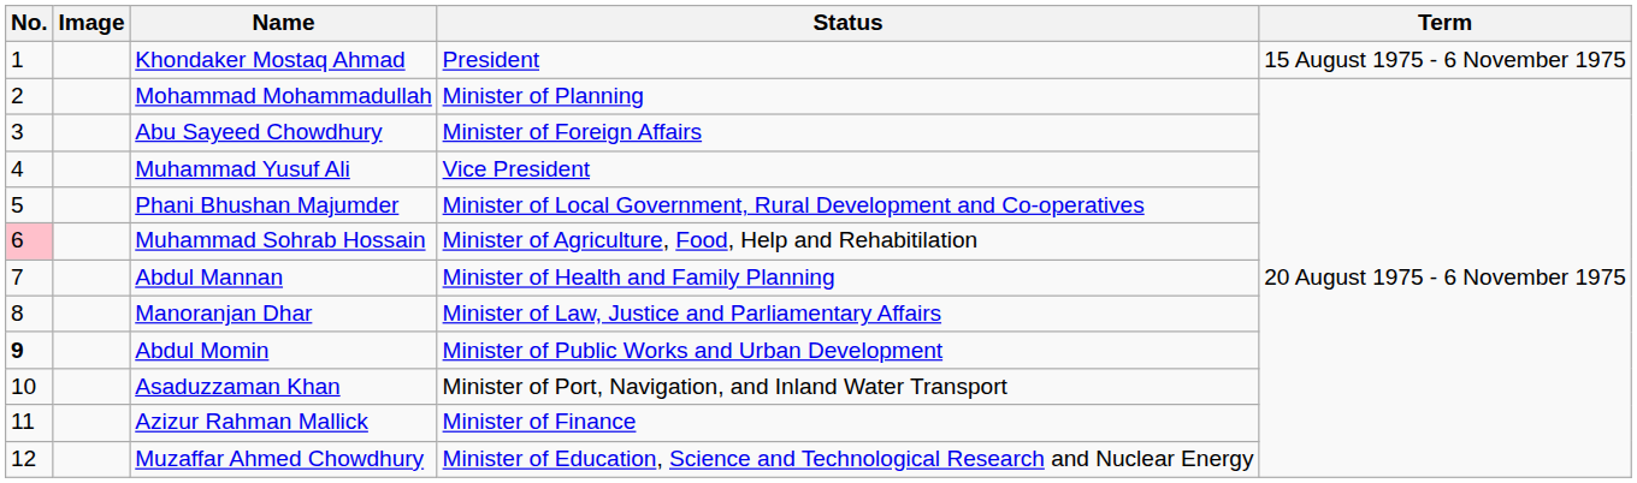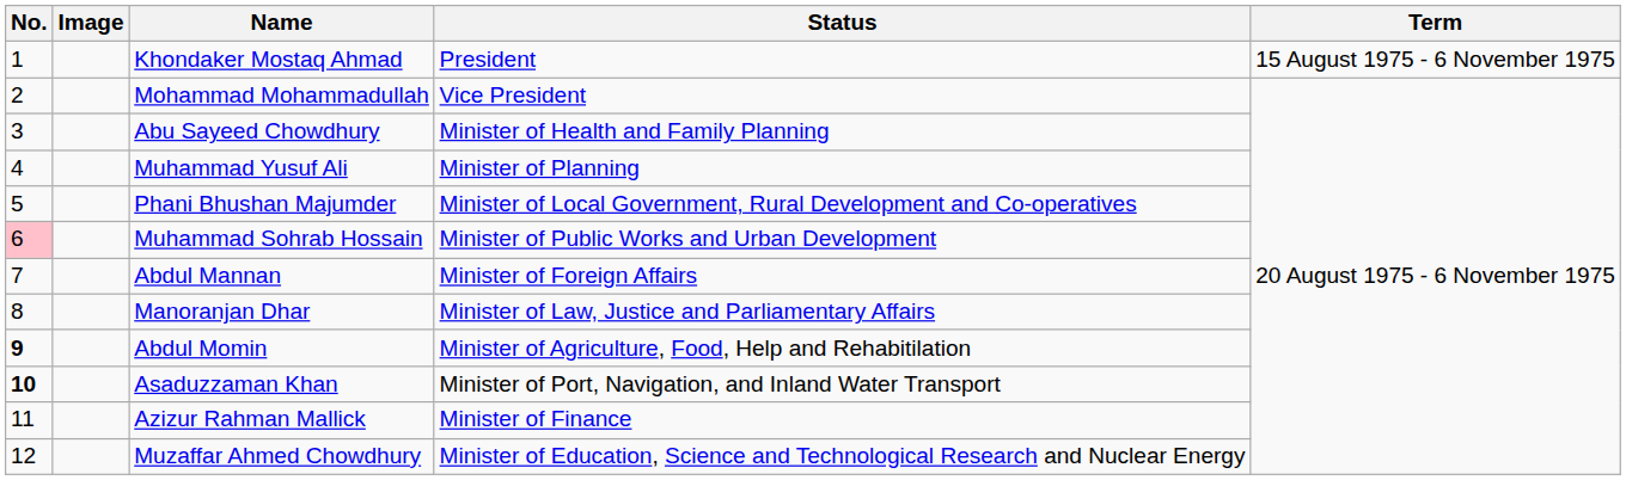Mohammad Mohammadullah | Status: Minister of Planning -> Vice President
Abu Sayeed Chowdhury | Status: Minister of Foreign Affairs -> Minister of Health and Family Planning
Muhammad Yusuf Ali | Status: Vice President -> Minister of Planning
Muhammad Sohrab Hossain | Status: Minister of Agriculture, Food, Help and Rehabitilation -> Minister of Public Works and Urban Development
Abdul Mannan | Status: Minister of Health and Family Planning -> Minister of Foreign Affairs
Abdul Momin | Status: Minister of Public Works and Urban Development -> Minister of Agriculture, Food, Help and Rehabitilation
Asaduzzaman Khan | No.: normal -> bold
